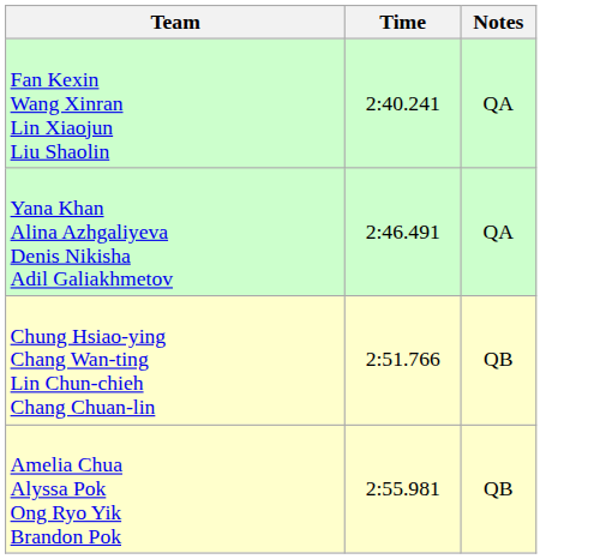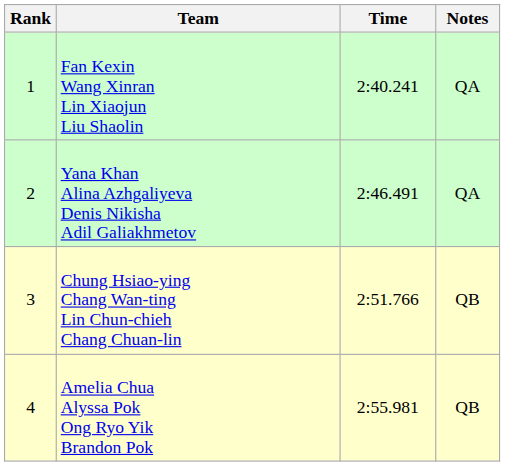+ column: Rank | 1 | 2 | 3 | 4
